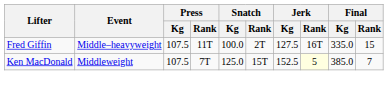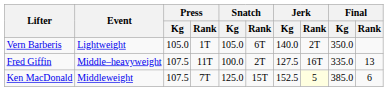+ row: Vern Barberis | Lightweight | 105.0 | 1T | 105.0 | 6T | 140.0 | 2T | 350.0
Fred Giffin | Final / Rank: 15 -> 13
Ken MacDonald | Final / Rank: 7 -> 6
